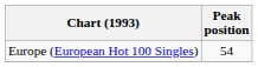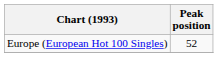Europe (European Hot 100 Singles) | Peak position: 54 -> 52
